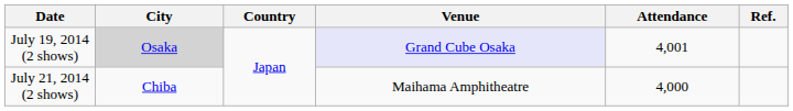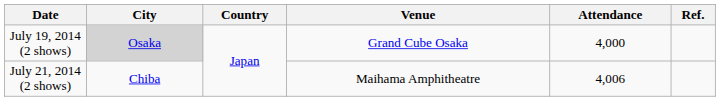July 19, 2014 (2 shows) | Venue: lavender background -> no background
July 19, 2014 (2 shows) | Attendance: 4,001 -> 4,000
July 21, 2014 (2 shows) | Attendance: 4,000 -> 4,006
